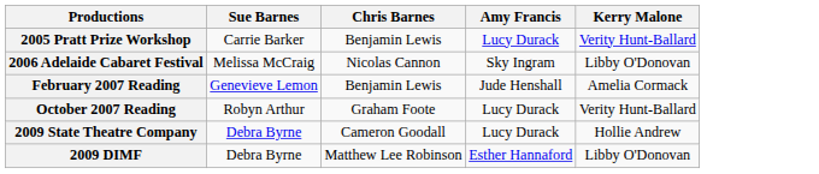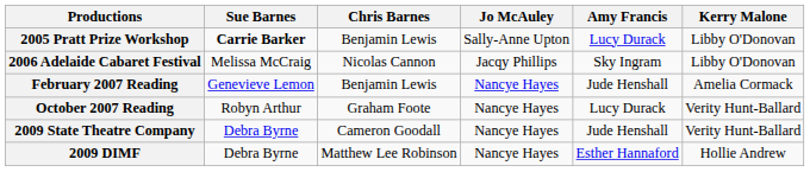+ column: Jo McAuley | Sally-Anne Upton | Jacqy Phillips | Nancye Hayes | Nancye Hayes | Nancye Hayes | Nancye Hayes
2005 Pratt Prize Workshop | Sue Barnes: normal -> bold
2005 Pratt Prize Workshop | Kerry Malone: Verity Hunt-Ballard -> Libby O'Donovan
2009 State Theatre Company | Amy Francis: Lucy Durack -> Jude Henshall
2009 State Theatre Company | Kerry Malone: Hollie Andrew -> Verity Hunt-Ballard
2009 DIMF | Kerry Malone: Libby O'Donovan -> Hollie Andrew
